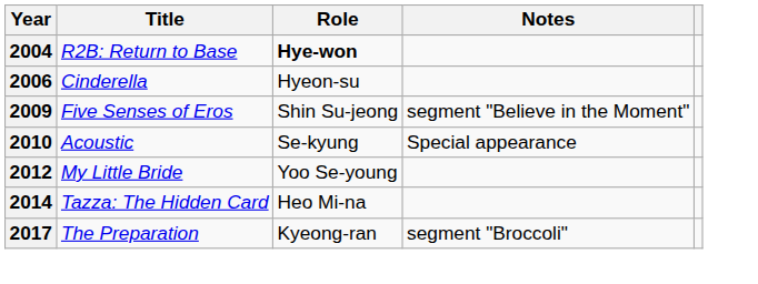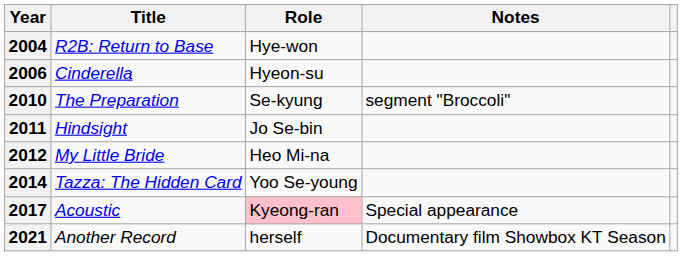2004 | Role: bold -> normal
- row: 2009 | Five Senses of Eros | Shin Su-jeong | segment "Believe in the Moment"
2010 | Title: Acoustic -> The Preparation
2010 | Notes: Special appearance -> segment "Broccoli"
+ row: 2011 | Hindsight | Jo Se-bin
2012 | Role: Yoo Se-young -> Heo Mi-na
2014 | Role: Heo Mi-na -> Yoo Se-young
2017 | Title: The Preparation -> Acoustic
2017 | Role: no background -> pink background
2017 | Notes: segment "Broccoli" -> Special appearance
+ row: 2021 | Another Record | herself | Documentary film Showbox KT Season
